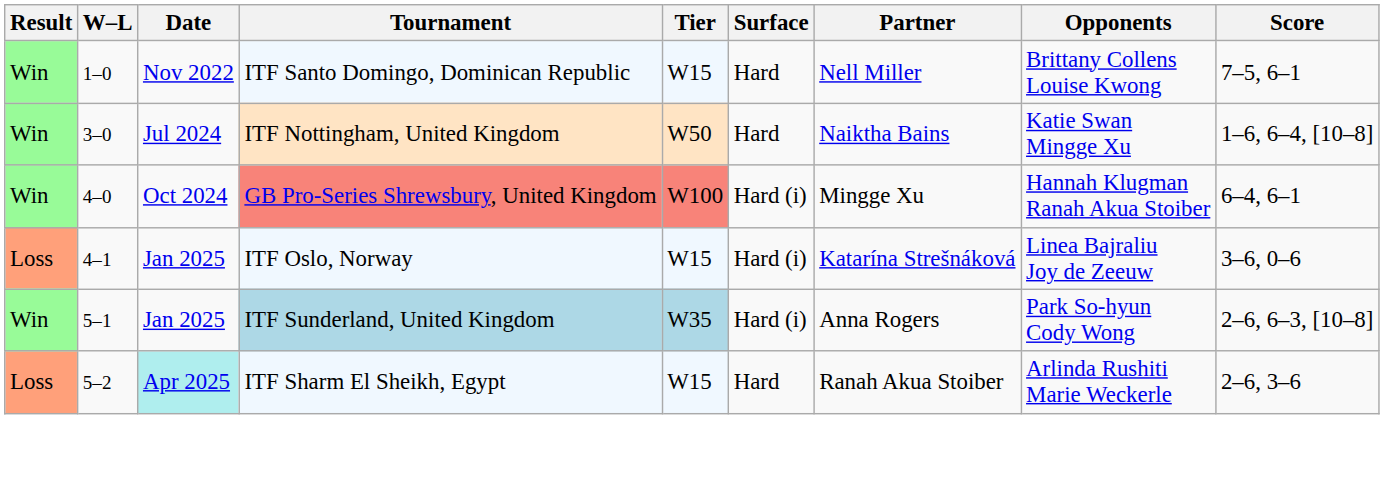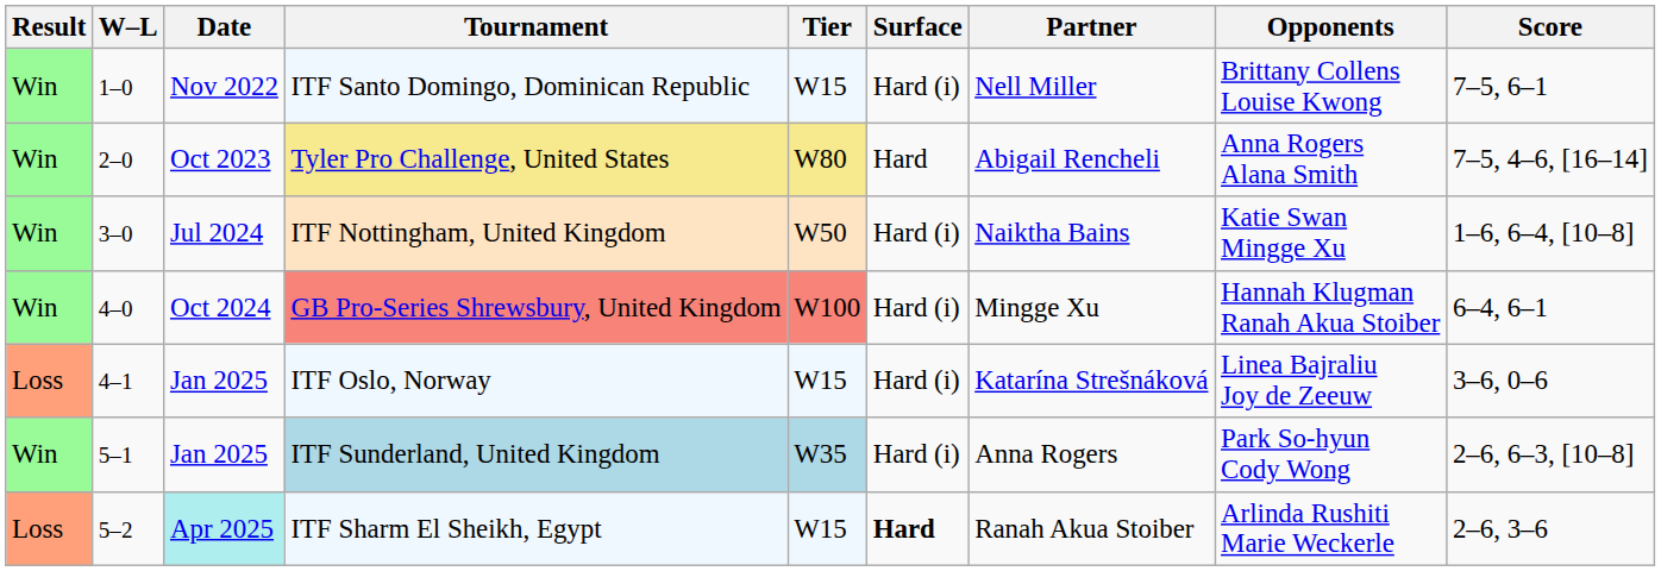ITF Santo Domingo, Dominican Republic | Surface: Hard -> Hard (i)
+ row: Win | 2–0 | Oct 2023 | Tyler Pro Challenge, United States | W80 | Hard | Abigail Rencheli | Anna Rogers Alana Smith | 7–5, 4–6, [16–14]
ITF Nottingham, United Kingdom | Surface: Hard -> Hard (i)
ITF Sharm El Sheikh, Egypt | Surface: normal -> bold
